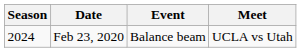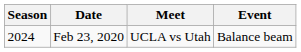columns swapped: Event <-> Meet
